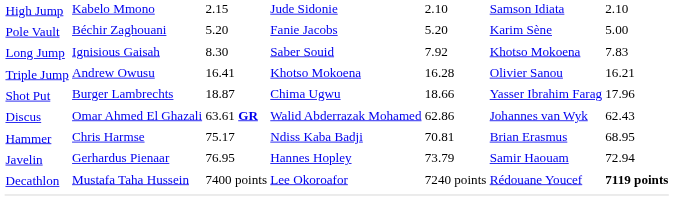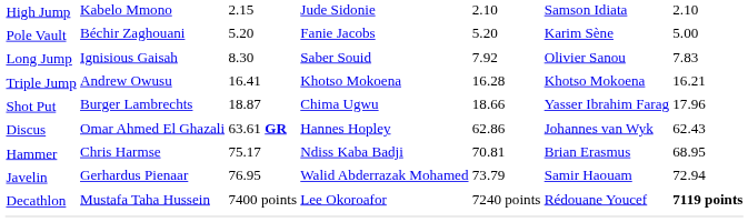Long Jump / Ignisious Gaisah | column 6: Khotso Mokoena -> Olivier Sanou
Triple Jump / Andrew Owusu | column 6: Olivier Sanou -> Khotso Mokoena
Discus / Omar Ahmed El Ghazali | column 4: Walid Abderrazak Mohamed -> Hannes Hopley
Javelin / Gerhardus Pienaar | column 4: Hannes Hopley -> Walid Abderrazak Mohamed
